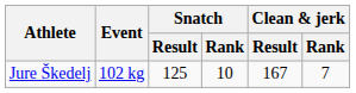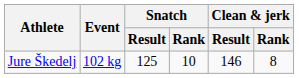Jure Škedelj | Clean & jerk / Result: 167 -> 146
Jure Škedelj | Clean & jerk / Rank: 7 -> 8
